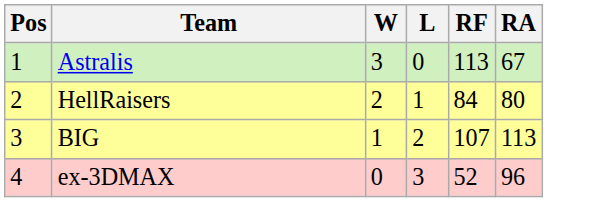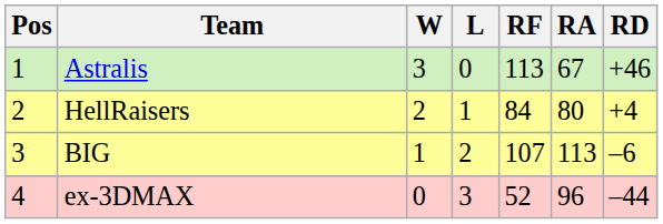+ column: RD | +46 | +4 | –6 | –44
